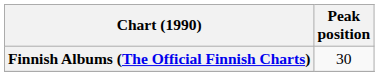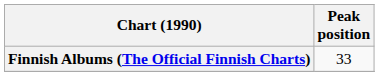Finnish Albums (The Official Finnish Charts) | Peak position: 30 -> 33
